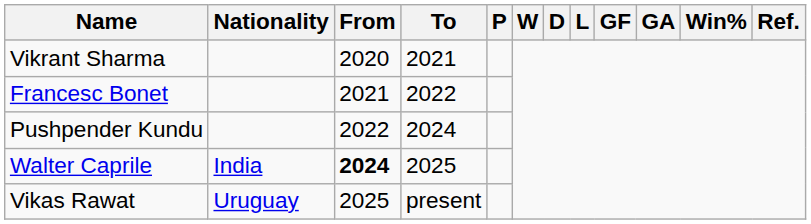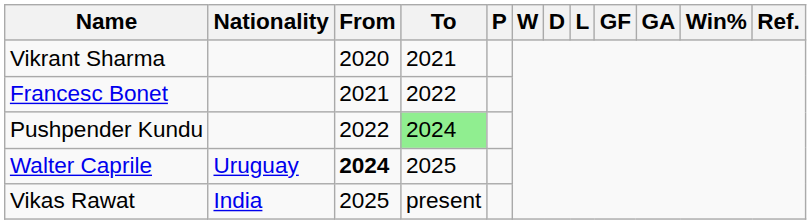Pushpender Kundu | To: no background -> lightgreen background
Walter Caprile | Nationality: India -> Uruguay
Vikas Rawat | Nationality: Uruguay -> India
